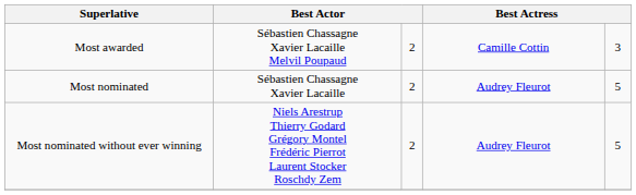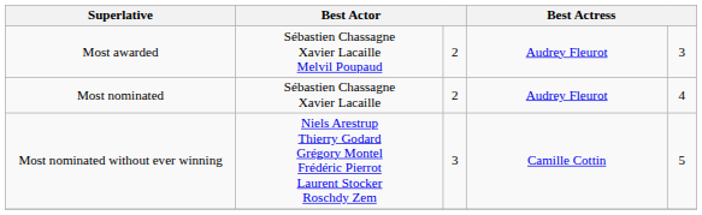Most awarded | column 4: Camille Cottin -> Audrey Fleurot
Most nominated | column 5: 5 -> 4
Most nominated without ever winning | column 3: 2 -> 3
Most nominated without ever winning | column 4: Audrey Fleurot -> Camille Cottin
